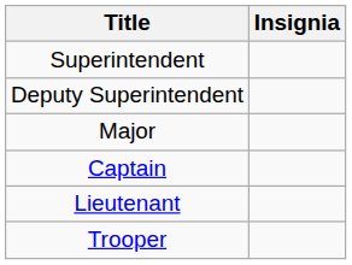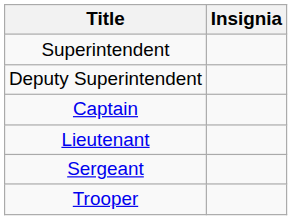- row: Major
+ row: Sergeant
